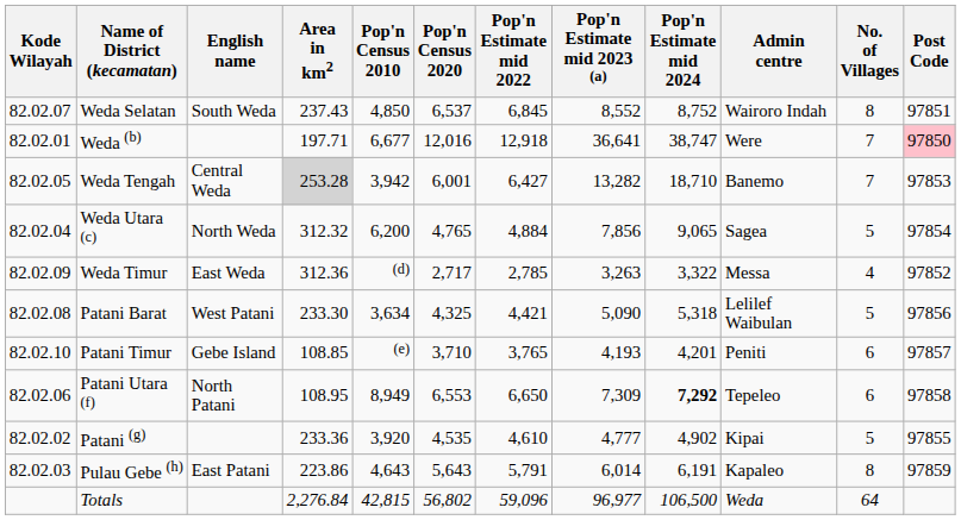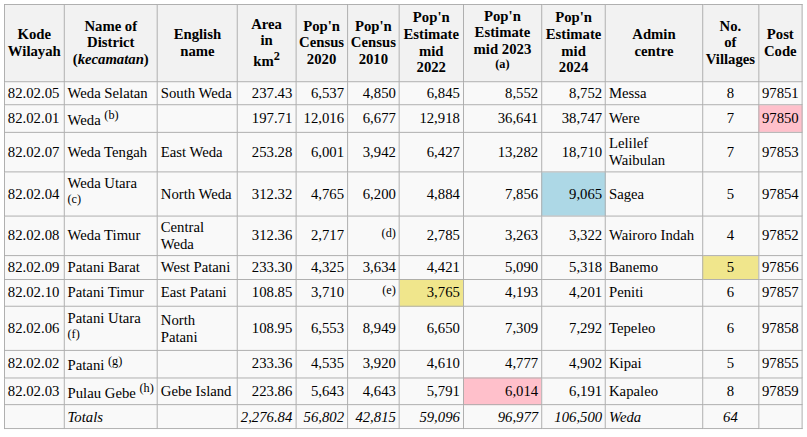columns swapped: Pop'n Census 2010 <-> Pop'n Census 2020
Weda Selatan | Kode Wilayah: 82.02.07 -> 82.02.05
Weda Selatan | Admin centre: Wairoro Indah -> Messa
Weda Tengah | Kode Wilayah: 82.02.05 -> 82.02.07
Weda Tengah | English name: Central Weda -> East Weda
Weda Tengah | Area in km2: lightgrey background -> no background
Weda Tengah | Admin centre: Banemo -> Lelilef Waibulan
Weda Utara (c) | Pop'n Estimate mid 2024: no background -> lightblue background
Weda Timur | Kode Wilayah: 82.02.09 -> 82.02.08
Weda Timur | English name: East Weda -> Central Weda
Weda Timur | Admin centre: Messa -> Wairoro Indah
Patani Barat | Kode Wilayah: 82.02.08 -> 82.02.09
Patani Barat | Admin centre: Lelilef Waibulan -> Banemo
Patani Barat | No. of Villages: no background -> khaki background
Patani Timur | English name: Gebe Island -> East Patani
Patani Timur | Pop'n Estimate mid 2022: no background -> khaki background
Patani Utara (f) | Pop'n Estimate mid 2024: bold -> normal
Pulau Gebe (h) | English name: East Patani -> Gebe Island
Pulau Gebe (h) | Pop'n Estimate mid 2023 (a): no background -> pink background
